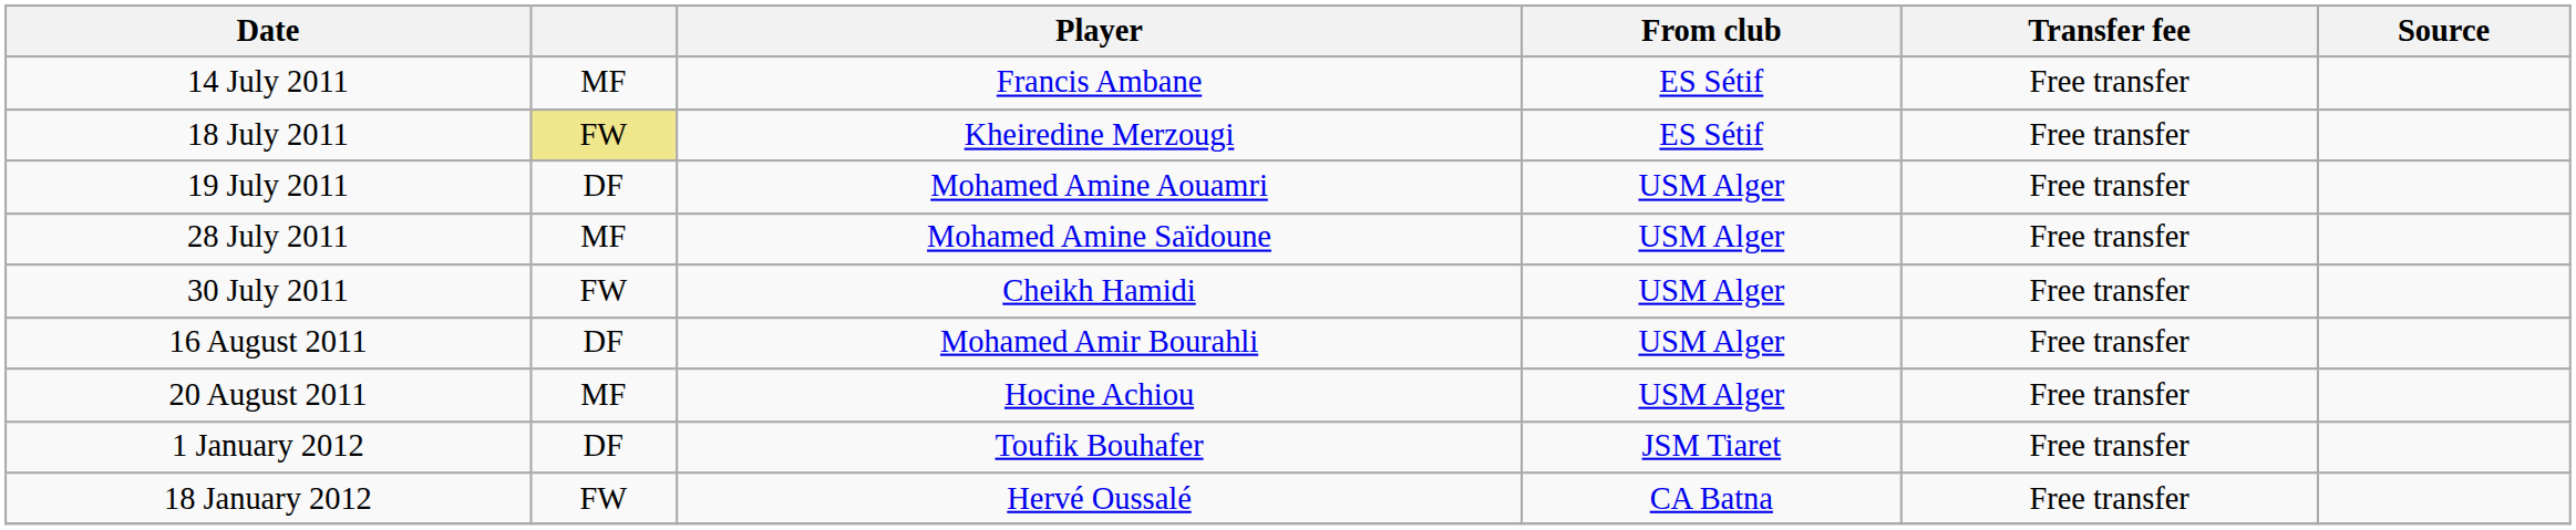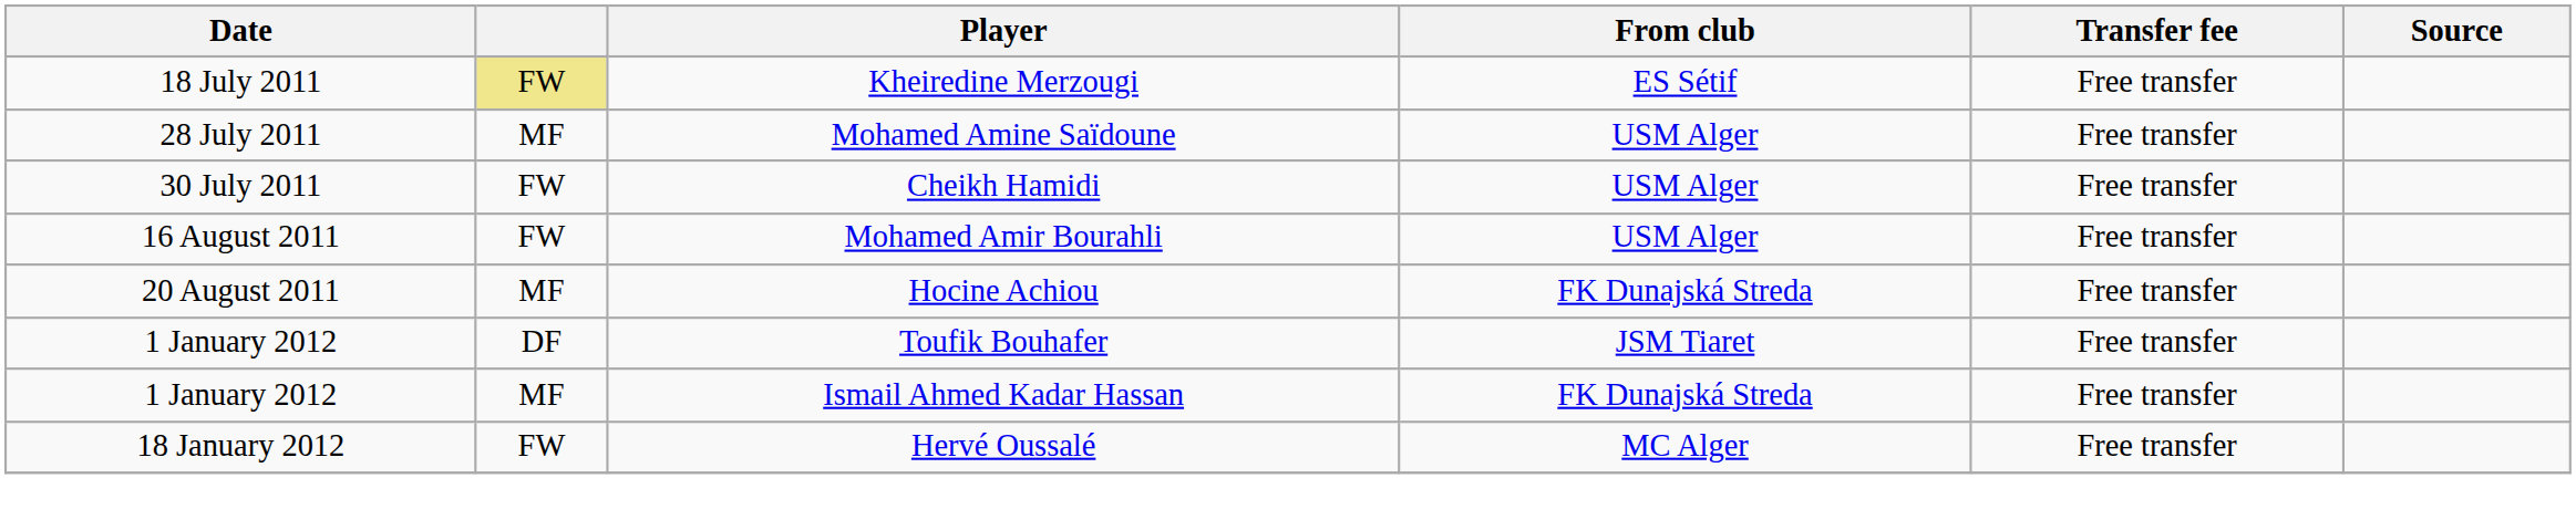- row: 14 July 2011 | MF | Francis Ambane | ES Sétif | Free transfer
- row: 19 July 2011 | DF | Mohamed Amine Aouamri | USM Alger | Free transfer
Mohamed Amir Bourahli | column 2: DF -> FW
Hocine Achiou | From club: USM Alger -> FK Dunajská Streda
+ row: 1 January 2012 | MF | Ismail Ahmed Kadar Hassan | FK Dunajská Streda | Free transfer
Hervé Oussalé | From club: CA Batna -> MC Alger
